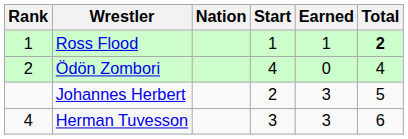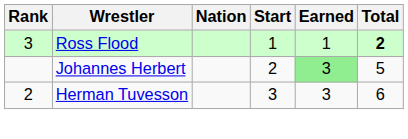Ross Flood | Rank: 1 -> 3
- row: 2 | Ödön Zombori | 4 | 0 | 4
Johannes Herbert | Earned: no background -> lightgreen background
Herman Tuvesson | Rank: 4 -> 2
